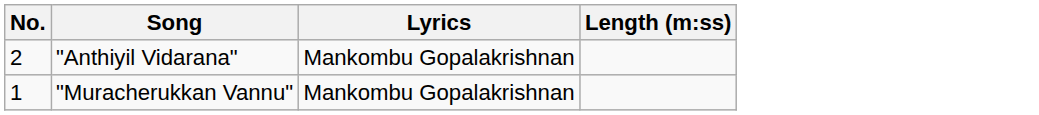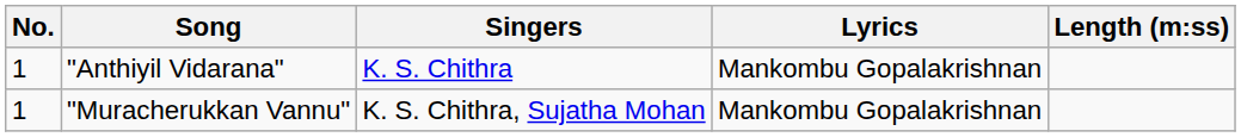+ column: Singers | K. S. Chithra | K. S. Chithra, Sujatha Mohan
"Anthiyil Vidarana" | No.: 2 -> 1
